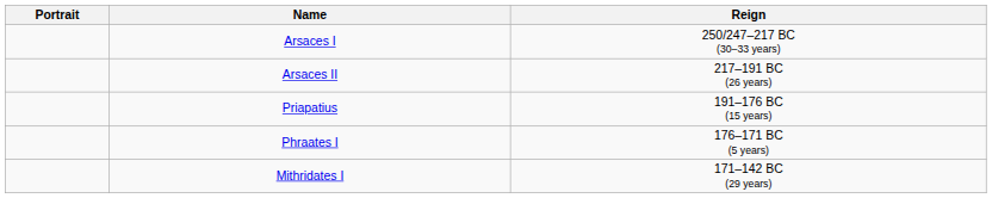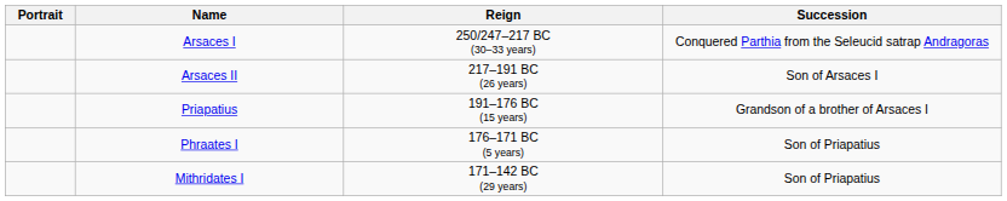+ column: Succession | Conquered Parthia from the Seleucid satrap Andragoras | Son of Arsaces I | Grandson of a brother of Arsaces I | Son of Priapatius | Son of Priapatius
